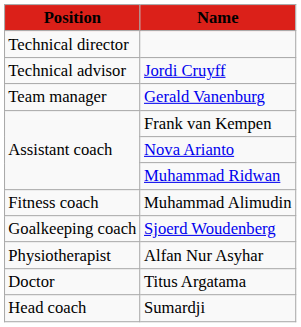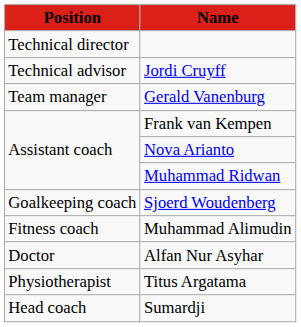rows swapped: Sjoerd Woudenberg <-> Muhammad Alimudin
Alfan Nur Asyhar | Position: Physiotherapist -> Doctor
Titus Argatama | Position: Doctor -> Physiotherapist
